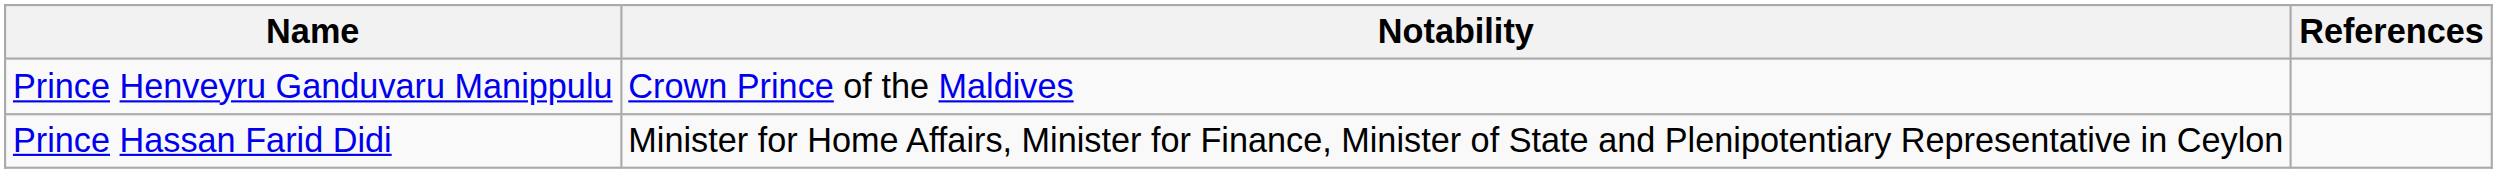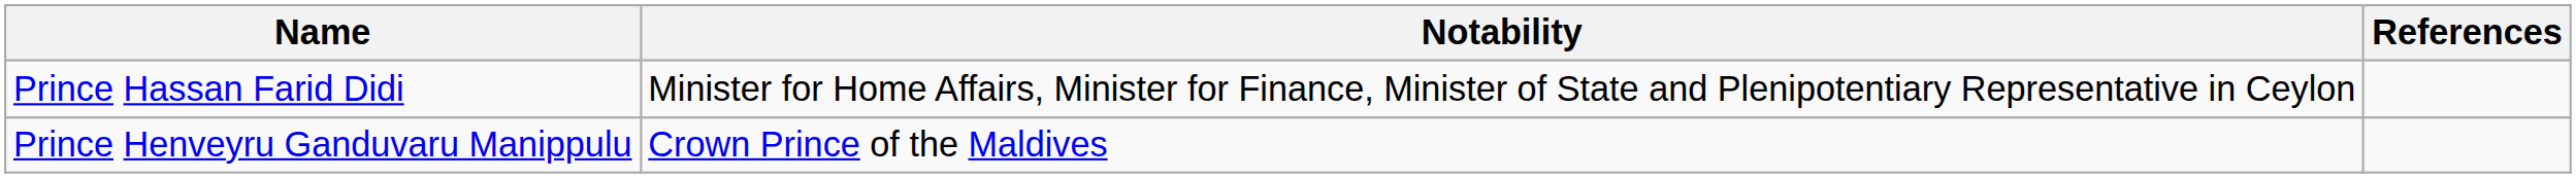rows swapped: Prince Henveyru Ganduvaru Manippulu <-> Prince Hassan Farid Didi
